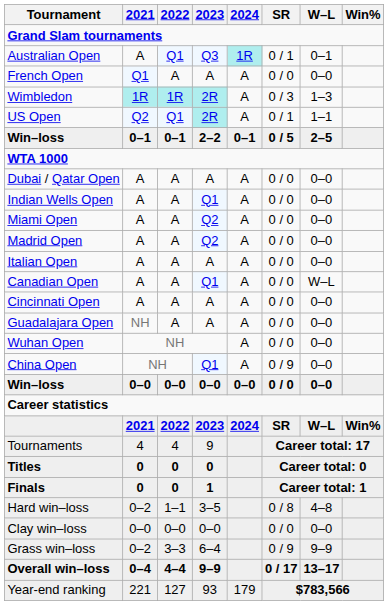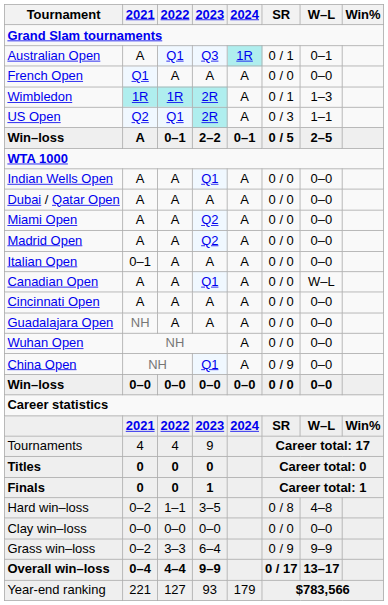Wimbledon | SR: 0 / 3 -> 0 / 1
US Open | SR: 0 / 1 -> 0 / 3
Win–loss / 2–2 | 2021: 0–1 -> A
rows swapped: Dubai / Qatar Open <-> Indian Wells Open
Italian Open | 2021: A -> 0–1
